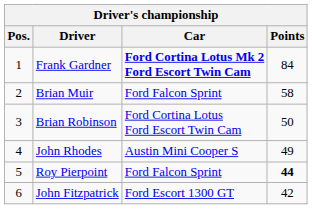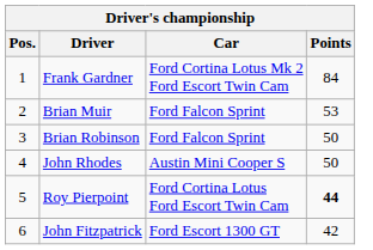Frank Gardner | Car: bold -> normal
Brian Muir | Points: 58 -> 53
Brian Robinson | Car: Ford Cortina Lotus Ford Escort Twin Cam -> Ford Falcon Sprint
John Rhodes | Points: 49 -> 50
Roy Pierpoint | Car: Ford Falcon Sprint -> Ford Cortina Lotus Ford Escort Twin Cam
